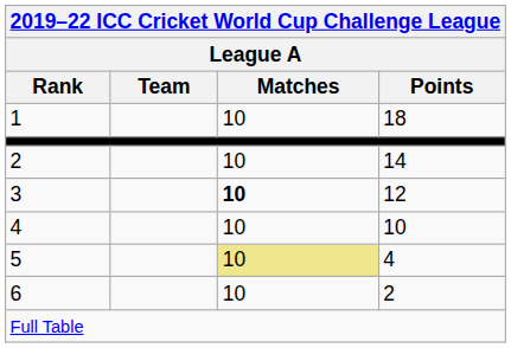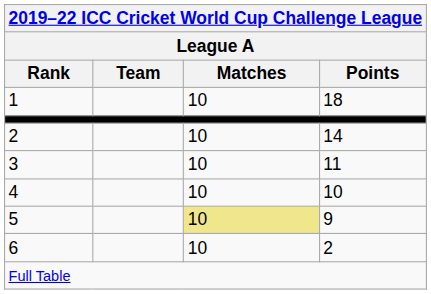3 | Matches: bold -> normal
3 | Points: 12 -> 11
5 | Points: 4 -> 9
